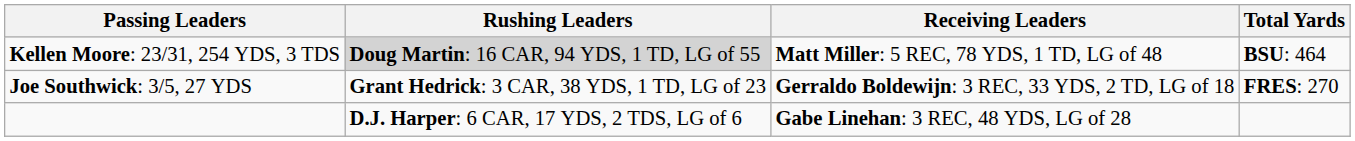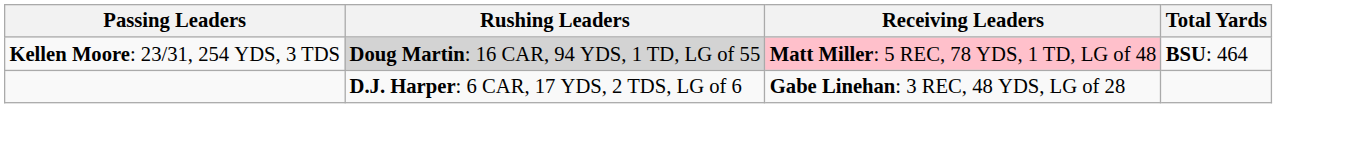Kellen Moore: 23/31, 254 YDS, 3 TDS | Receiving Leaders: no background -> pink background
- row: Joe Southwick: 3/5, 27 YDS | Grant Hedrick: 3 CAR, 38 YDS, 1 TD, LG of 23 | Gerraldo Boldewijn: 3 REC, 33 YDS, 2 TD, LG of 18 | FRES: 270
